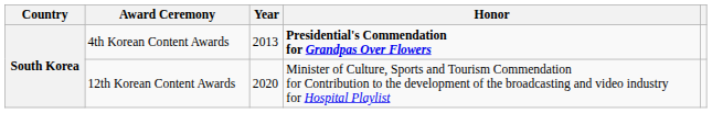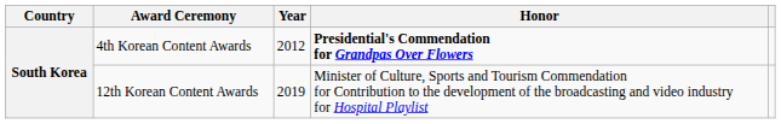4th Korean Content Awards | Year: 2013 -> 2012
12th Korean Content Awards | Year: 2020 -> 2019
